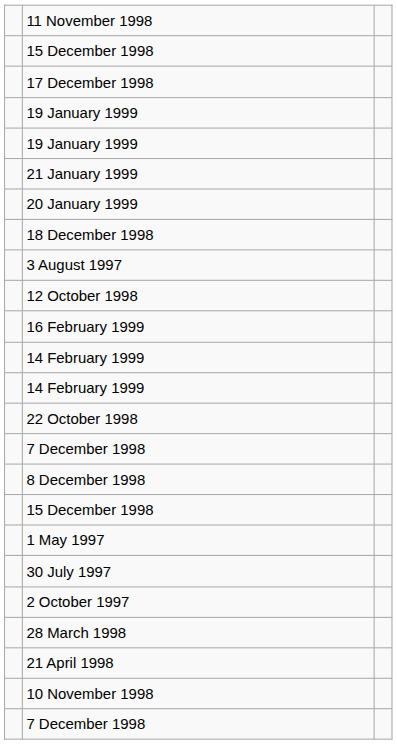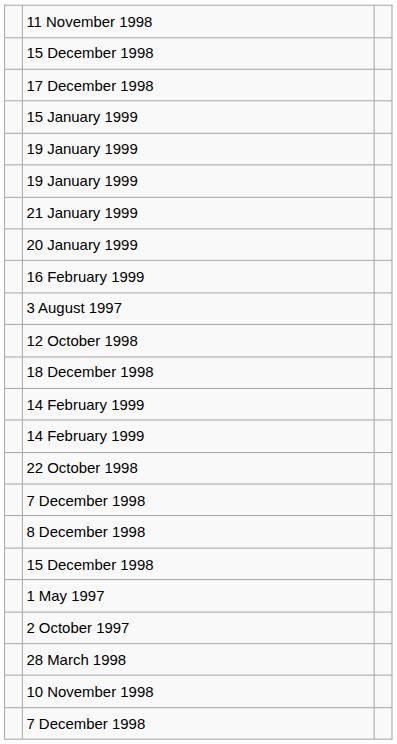+ row: 15 January 1999
rows swapped: 16 February 1999 <-> 18 December 1998
- row: 30 July 1997
- row: 21 April 1998
